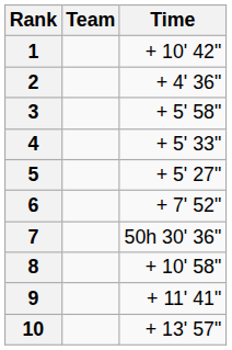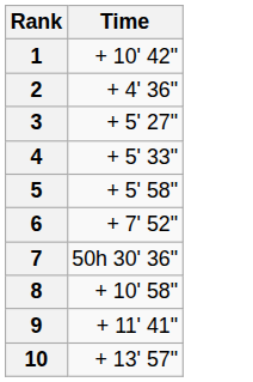- column: Team
3 | Time: + 5' 58" -> + 5' 27"
5 | Time: + 5' 27" -> + 5' 58"
